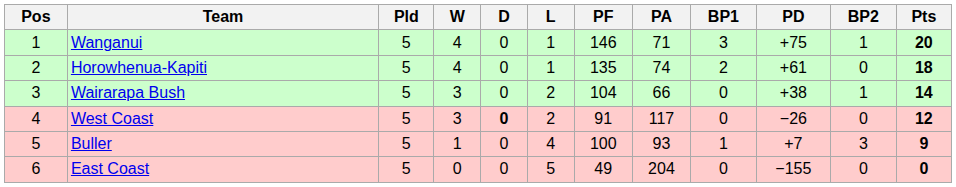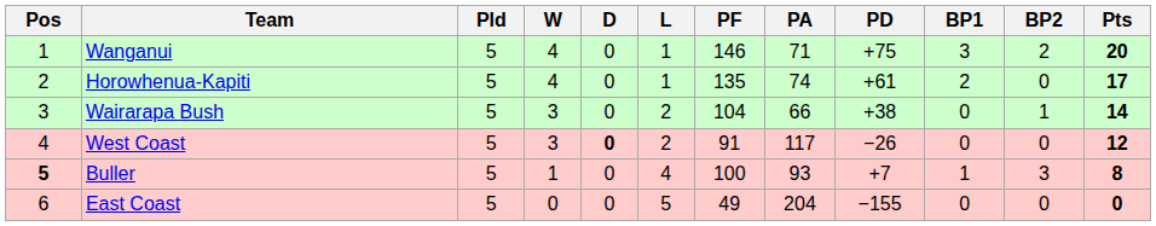columns swapped: PD <-> BP1
Wanganui | BP2: 1 -> 2
Horowhenua-Kapiti | Pts: 18 -> 17
Buller | Pos: normal -> bold
Buller | Pts: 9 -> 8
